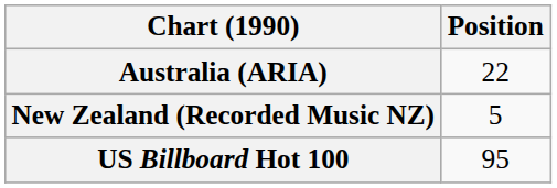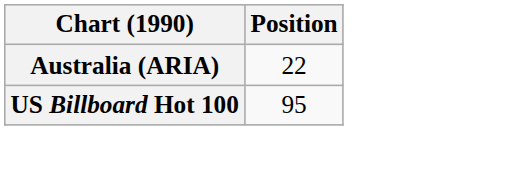- row: New Zealand (Recorded Music NZ) | 5
